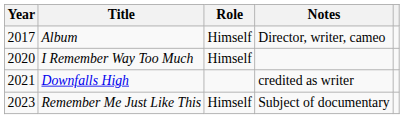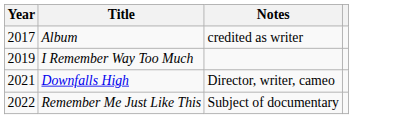- column: Role | Himself | Himself | Himself
Album | Notes: Director, writer, cameo -> credited as writer
I Remember Way Too Much | Year: 2020 -> 2019
Downfalls High | Notes: credited as writer -> Director, writer, cameo
Remember Me Just Like This | Year: 2023 -> 2022
